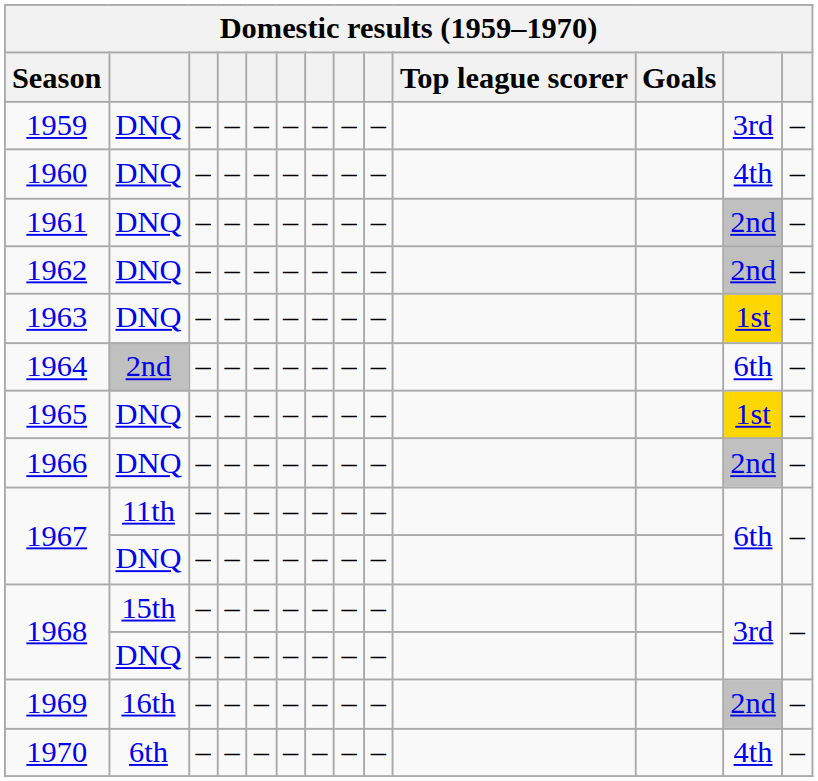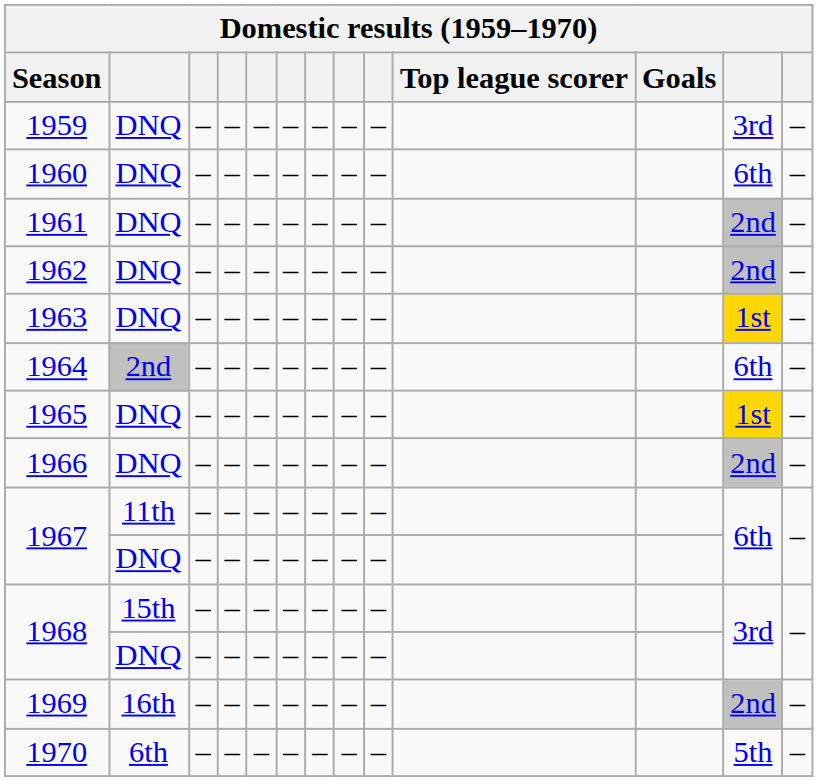1960 | column 12: 4th -> 6th
1970 | column 12: 4th -> 5th
